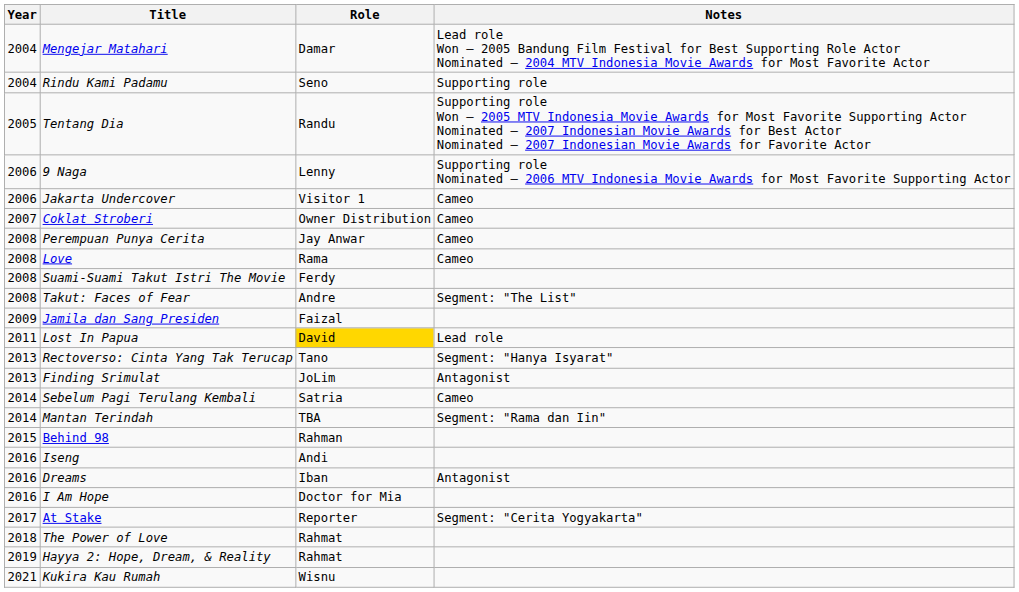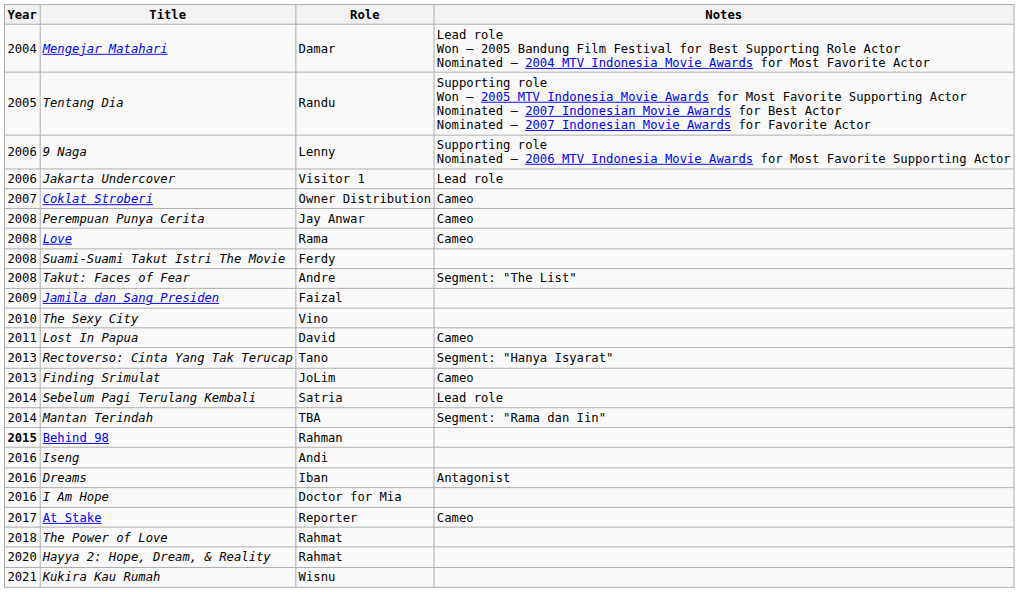- row: 2004 | Rindu Kami Padamu | Seno | Supporting role
Jakarta Undercover | Notes: Cameo -> Lead role
+ row: 2010 | The Sexy City | Vino
Lost In Papua | Role: gold background -> no background
Lost In Papua | Notes: Lead role -> Cameo
Finding Srimulat | Notes: Antagonist -> Cameo
Sebelum Pagi Terulang Kembali | Notes: Cameo -> Lead role
Behind 98 | Year: normal -> bold
At Stake | Notes: Segment: "Cerita Yogyakarta" -> Cameo
Hayya 2: Hope, Dream, & Reality | Year: 2019 -> 2020
